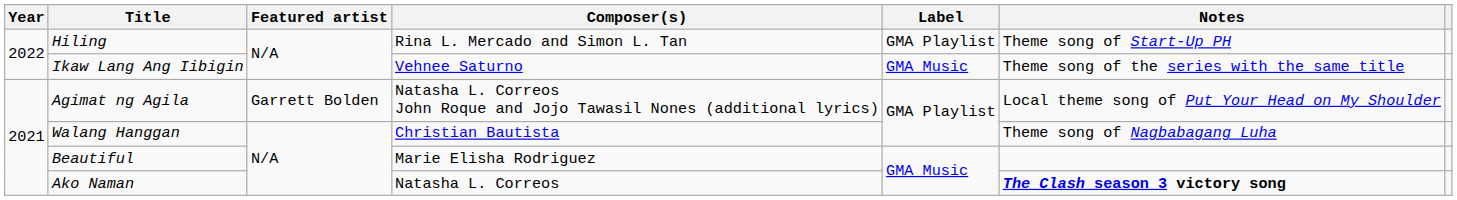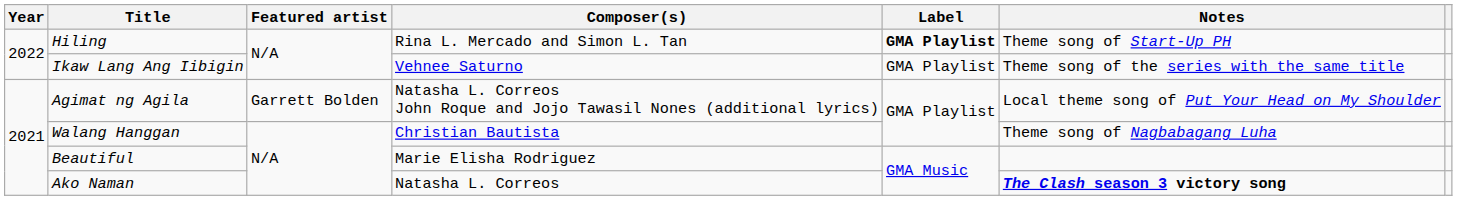Hiling | Label: normal -> bold
Ikaw Lang Ang Iibigin | Label: GMA Music -> GMA Playlist
